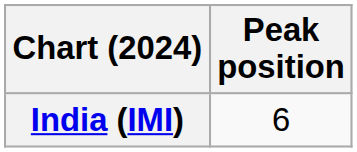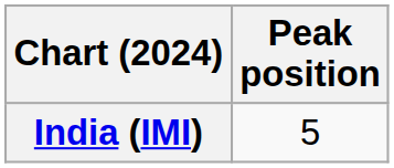India (IMI) | Peak position: 6 -> 5
